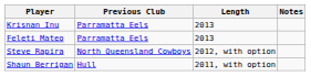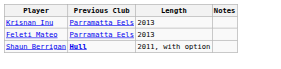- row: Steve Rapira | North Queensland Cowboys | 2012, with option
Shaun Berrigan | Previous Club: normal -> bold
